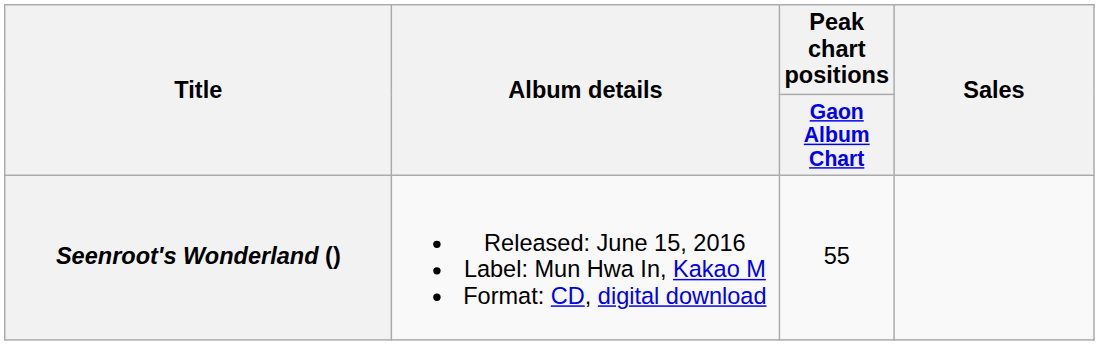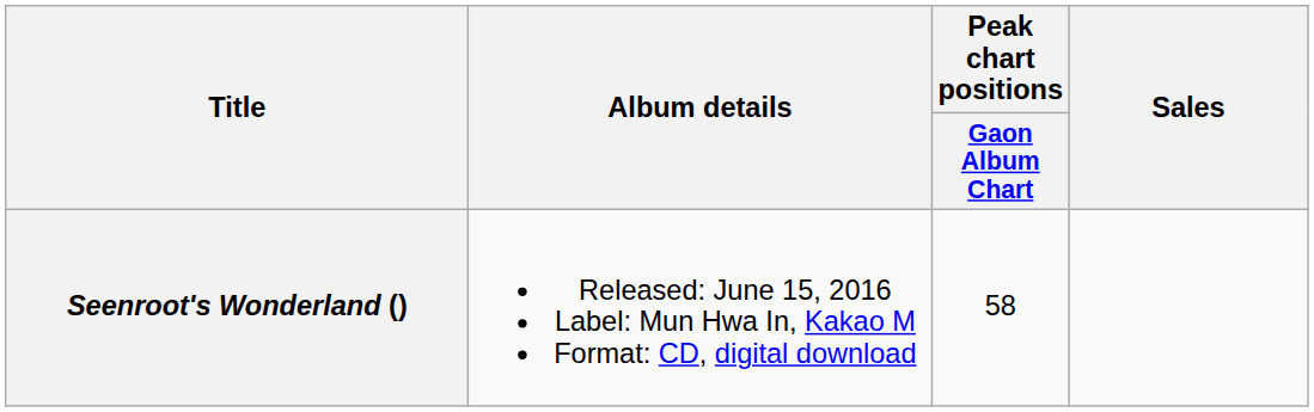Seenroot's Wonderland () | Peak chart positions / Gaon Album Chart: 55 -> 58
